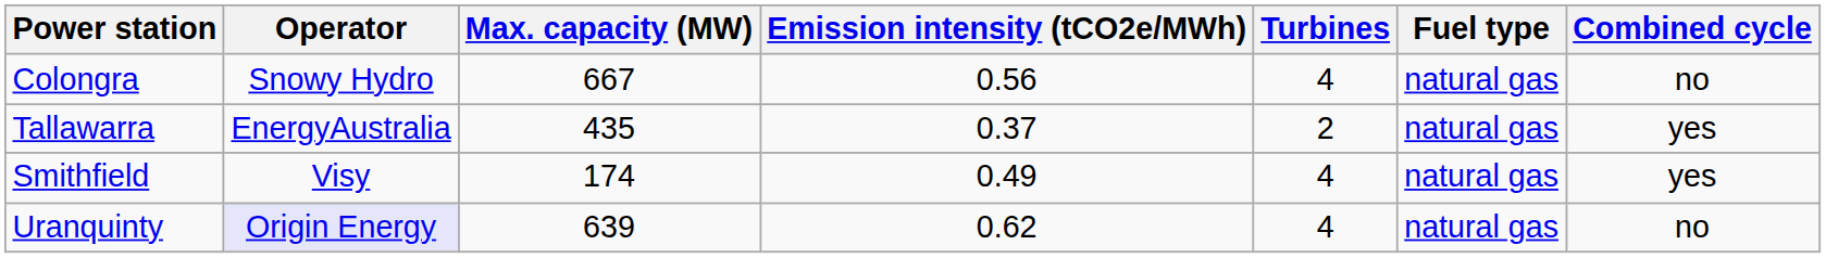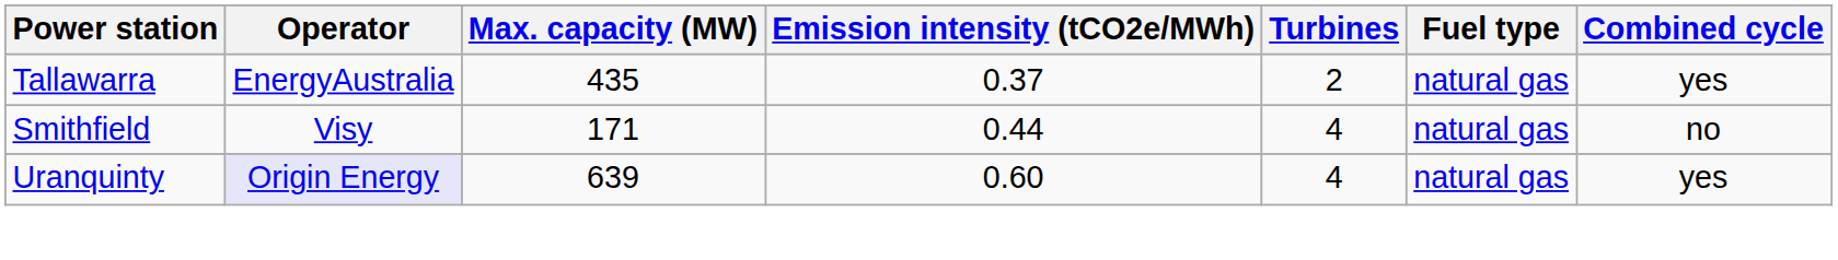- row: Colongra | Snowy Hydro | 667 | 0.56 | 4 | natural gas | no
Smithfield | Max. capacity (MW): 174 -> 171
Smithfield | Emission intensity (tCO2e/MWh): 0.49 -> 0.44
Smithfield | Combined cycle: yes -> no
Uranquinty | Emission intensity (tCO2e/MWh): 0.62 -> 0.60
Uranquinty | Combined cycle: no -> yes
